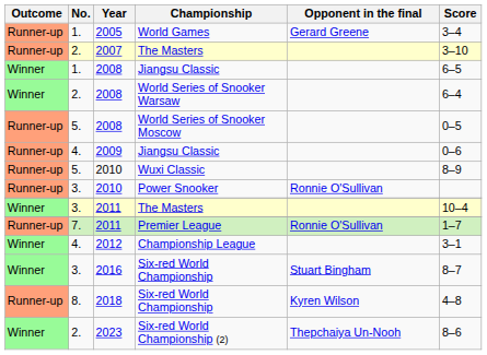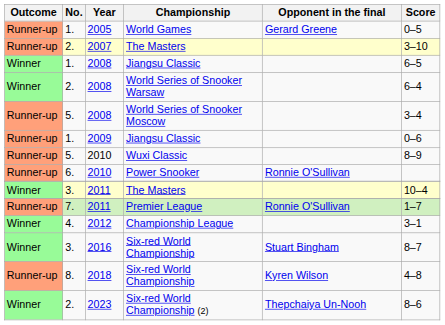World Games | Score: 3–4 -> 0–5
World Series of Snooker Moscow | Score: 0–5 -> 3–4
2009 / Jiangsu Classic | No.: 4. -> 1.
Power Snooker | No.: 3. -> 6.
